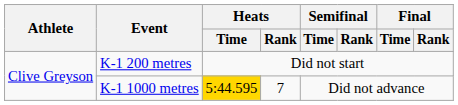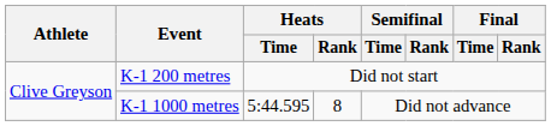K-1 1000 metres | Heats / Time: gold background -> no background
K-1 1000 metres | Heats / Rank: 7 -> 8
